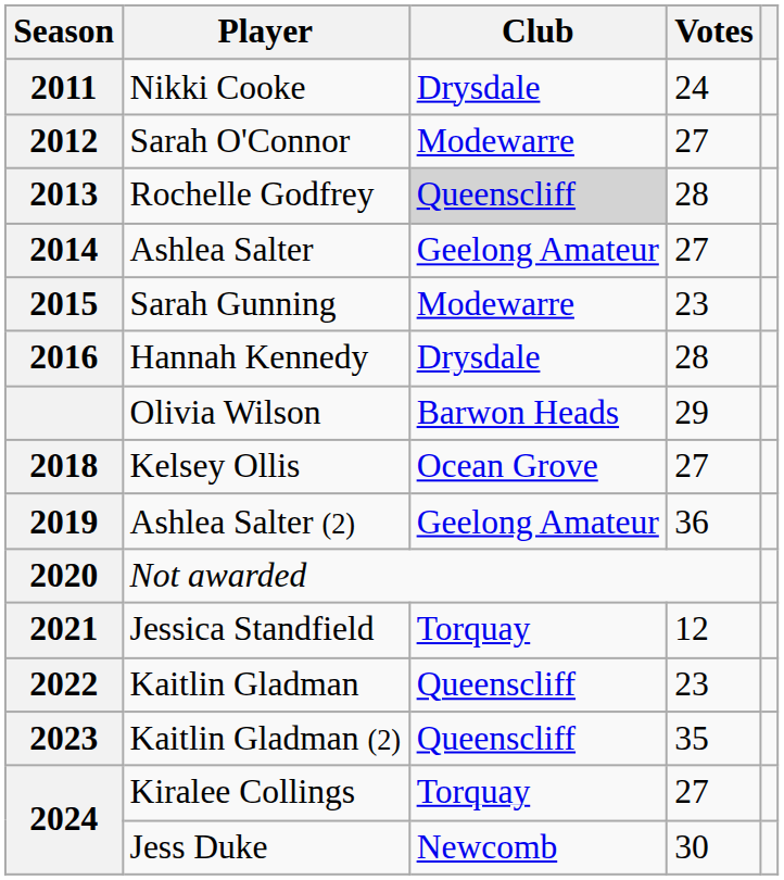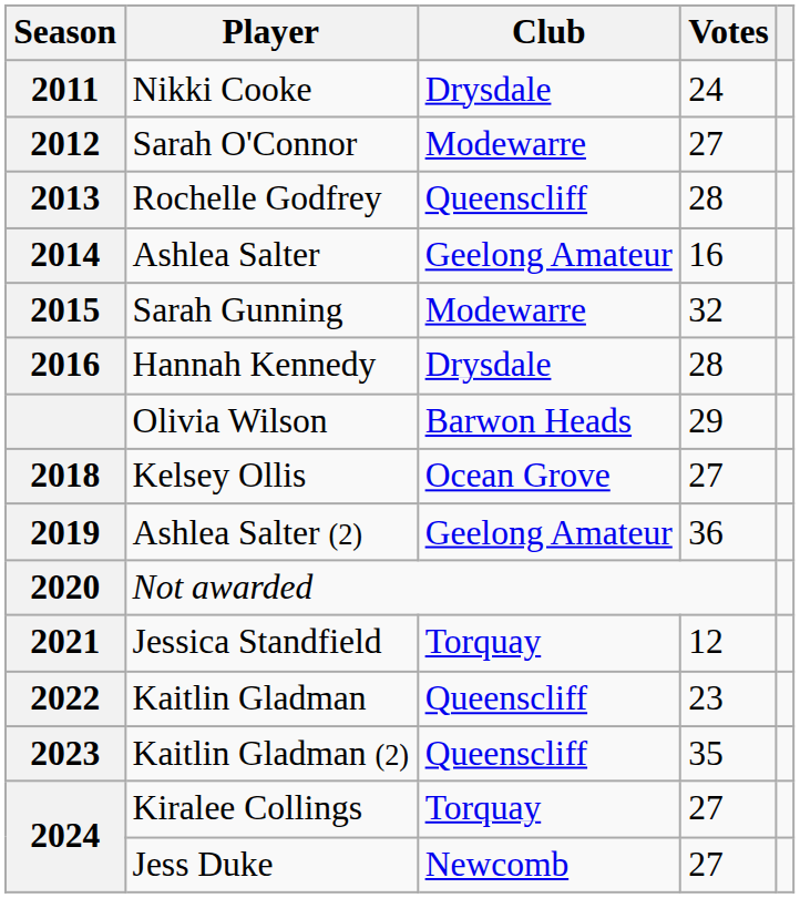Rochelle Godfrey | Club: lightgrey background -> no background
Ashlea Salter | Votes: 27 -> 16
Sarah Gunning | Votes: 23 -> 32
Jess Duke | Votes: 30 -> 27
